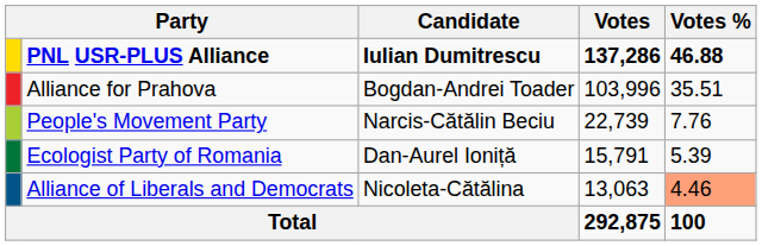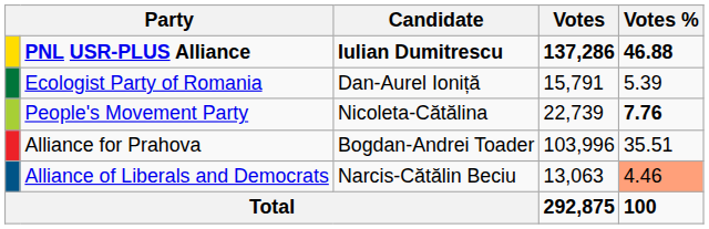rows swapped: Alliance for Prahova <-> Ecologist Party of Romania
People's Movement Party | Candidate: Narcis-Cătălin Beciu -> Nicoleta-Cătălina
People's Movement Party | Votes %: normal -> bold
Alliance of Liberals and Democrats | Candidate: Nicoleta-Cătălina -> Narcis-Cătălin Beciu
